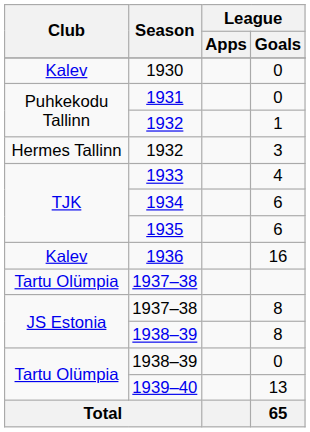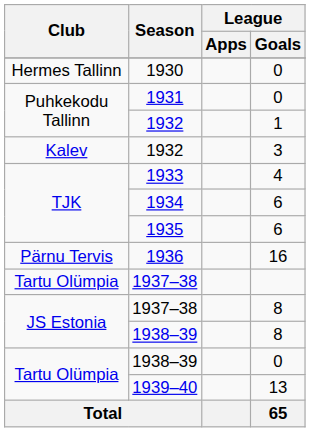1930 | Club: Kalev -> Hermes Tallinn
1932 / 3 | Club: Hermes Tallinn -> Kalev
1936 | Club: Kalev -> Pärnu Tervis
